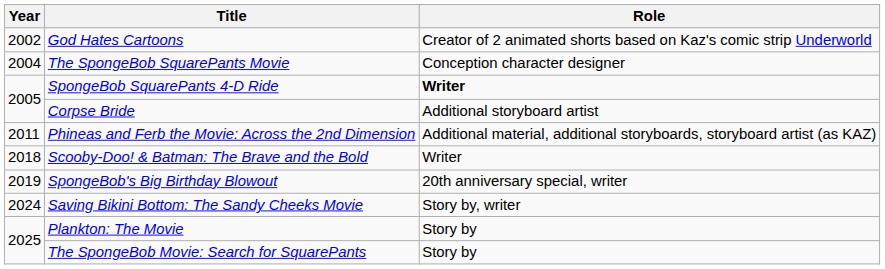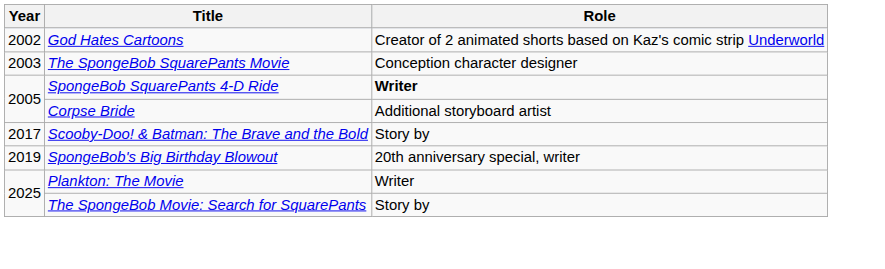The SpongeBob SquarePants Movie | Year: 2004 -> 2003
- row: 2011 | Phineas and Ferb the Movie: Across the 2nd Dimension | Additional material, additional storyboards, storyboard artist (as KAZ)
Scooby-Doo! & Batman: The Brave and the Bold | Year: 2018 -> 2017
Scooby-Doo! & Batman: The Brave and the Bold | Role: Writer -> Story by
- row: 2024 | Saving Bikini Bottom: The Sandy Cheeks Movie | Story by, writer
Plankton: The Movie | Role: Story by -> Writer
